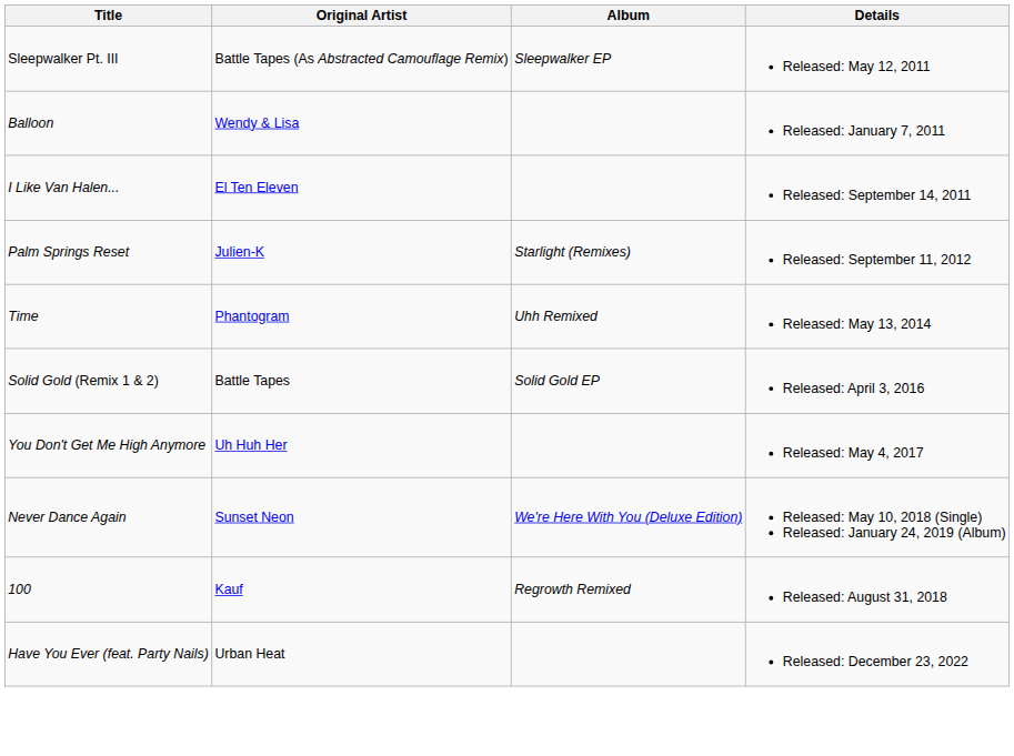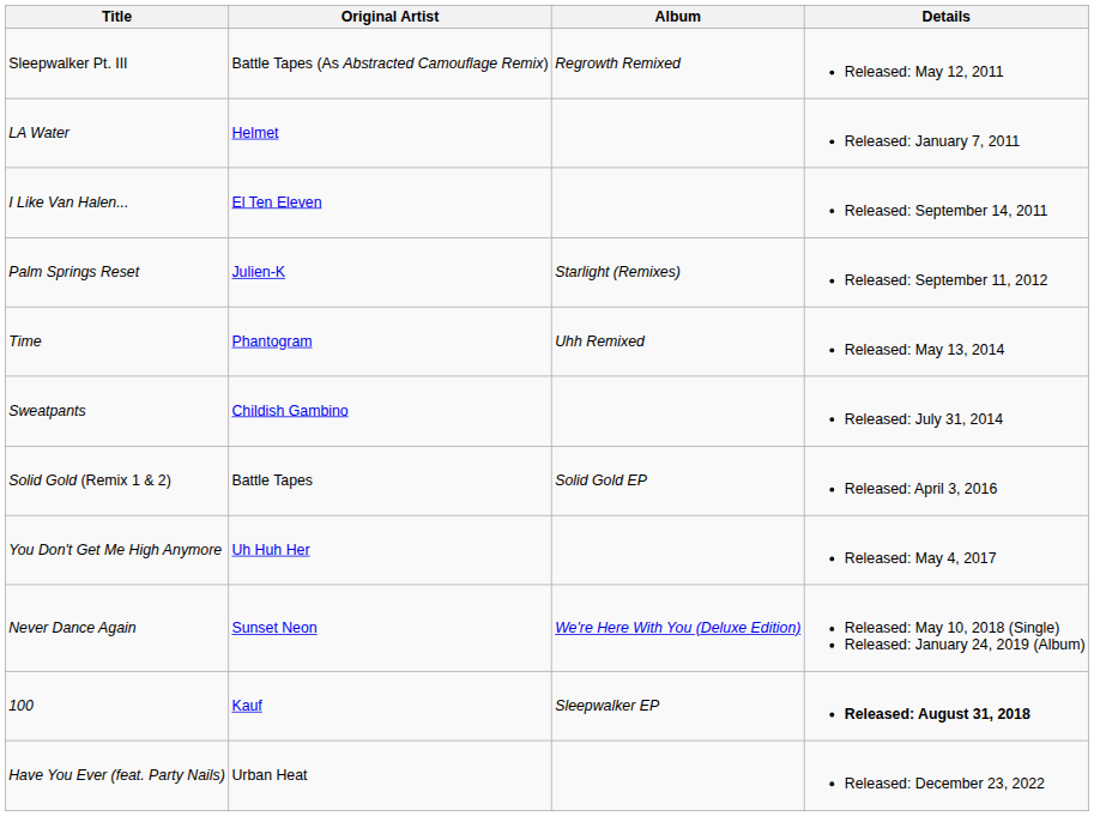Sleepwalker Pt. III | Album: Sleepwalker EP -> Regrowth Remixed
+ row: LA Water | Helmet | Released: January 7, 2011
- row: Balloon | Wendy & Lisa | Released: January 7, 2011
+ row: Sweatpants | Childish Gambino | Released: July 31, 2014
100 | Album: Regrowth Remixed -> Sleepwalker EP
100 | Details: normal -> bold
